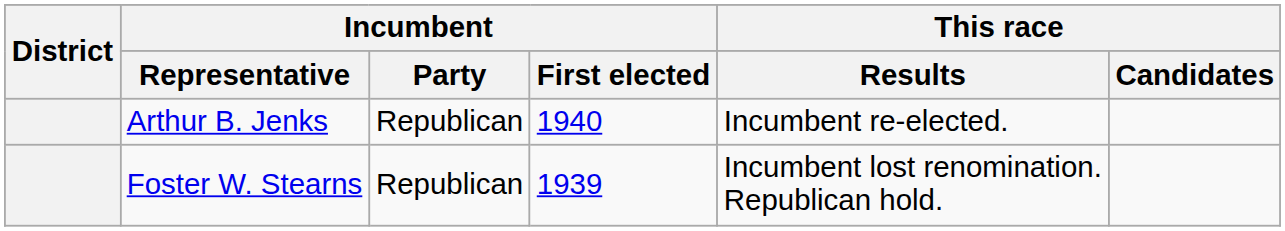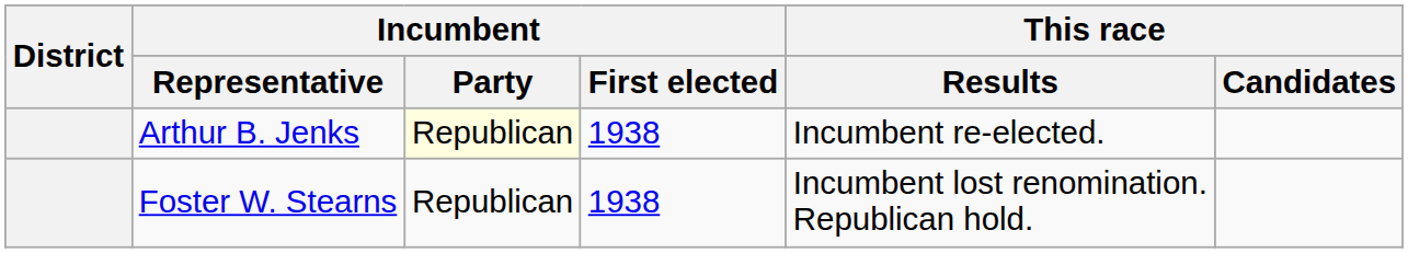Arthur B. Jenks | Incumbent / Party: no background -> lightyellow background
Arthur B. Jenks | Incumbent / First elected: 1940 -> 1938
Foster W. Stearns | Incumbent / First elected: 1939 -> 1938
